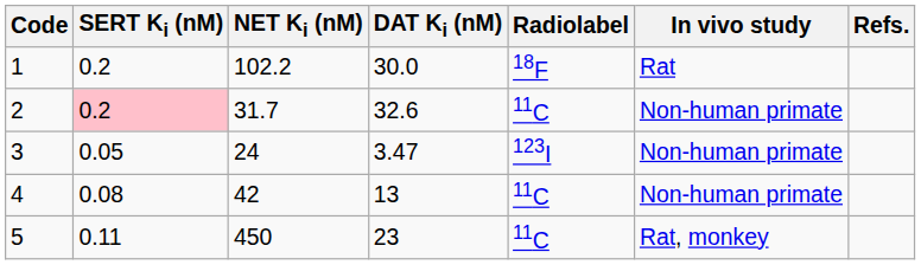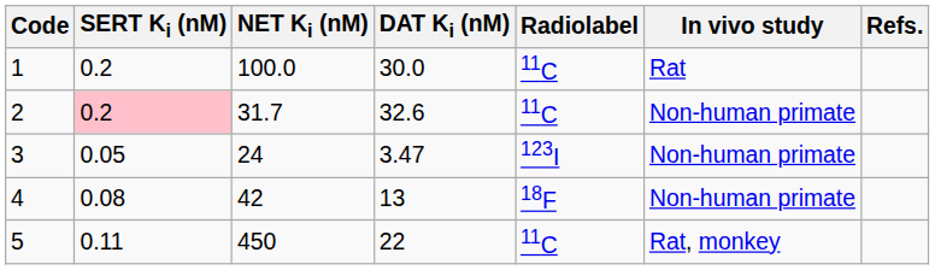1 | NET Ki (nM): 102.2 -> 100.0
1 | Radiolabel: 18F -> 11C
4 | Radiolabel: 11C -> 18F
5 | DAT Ki (nM): 23 -> 22
